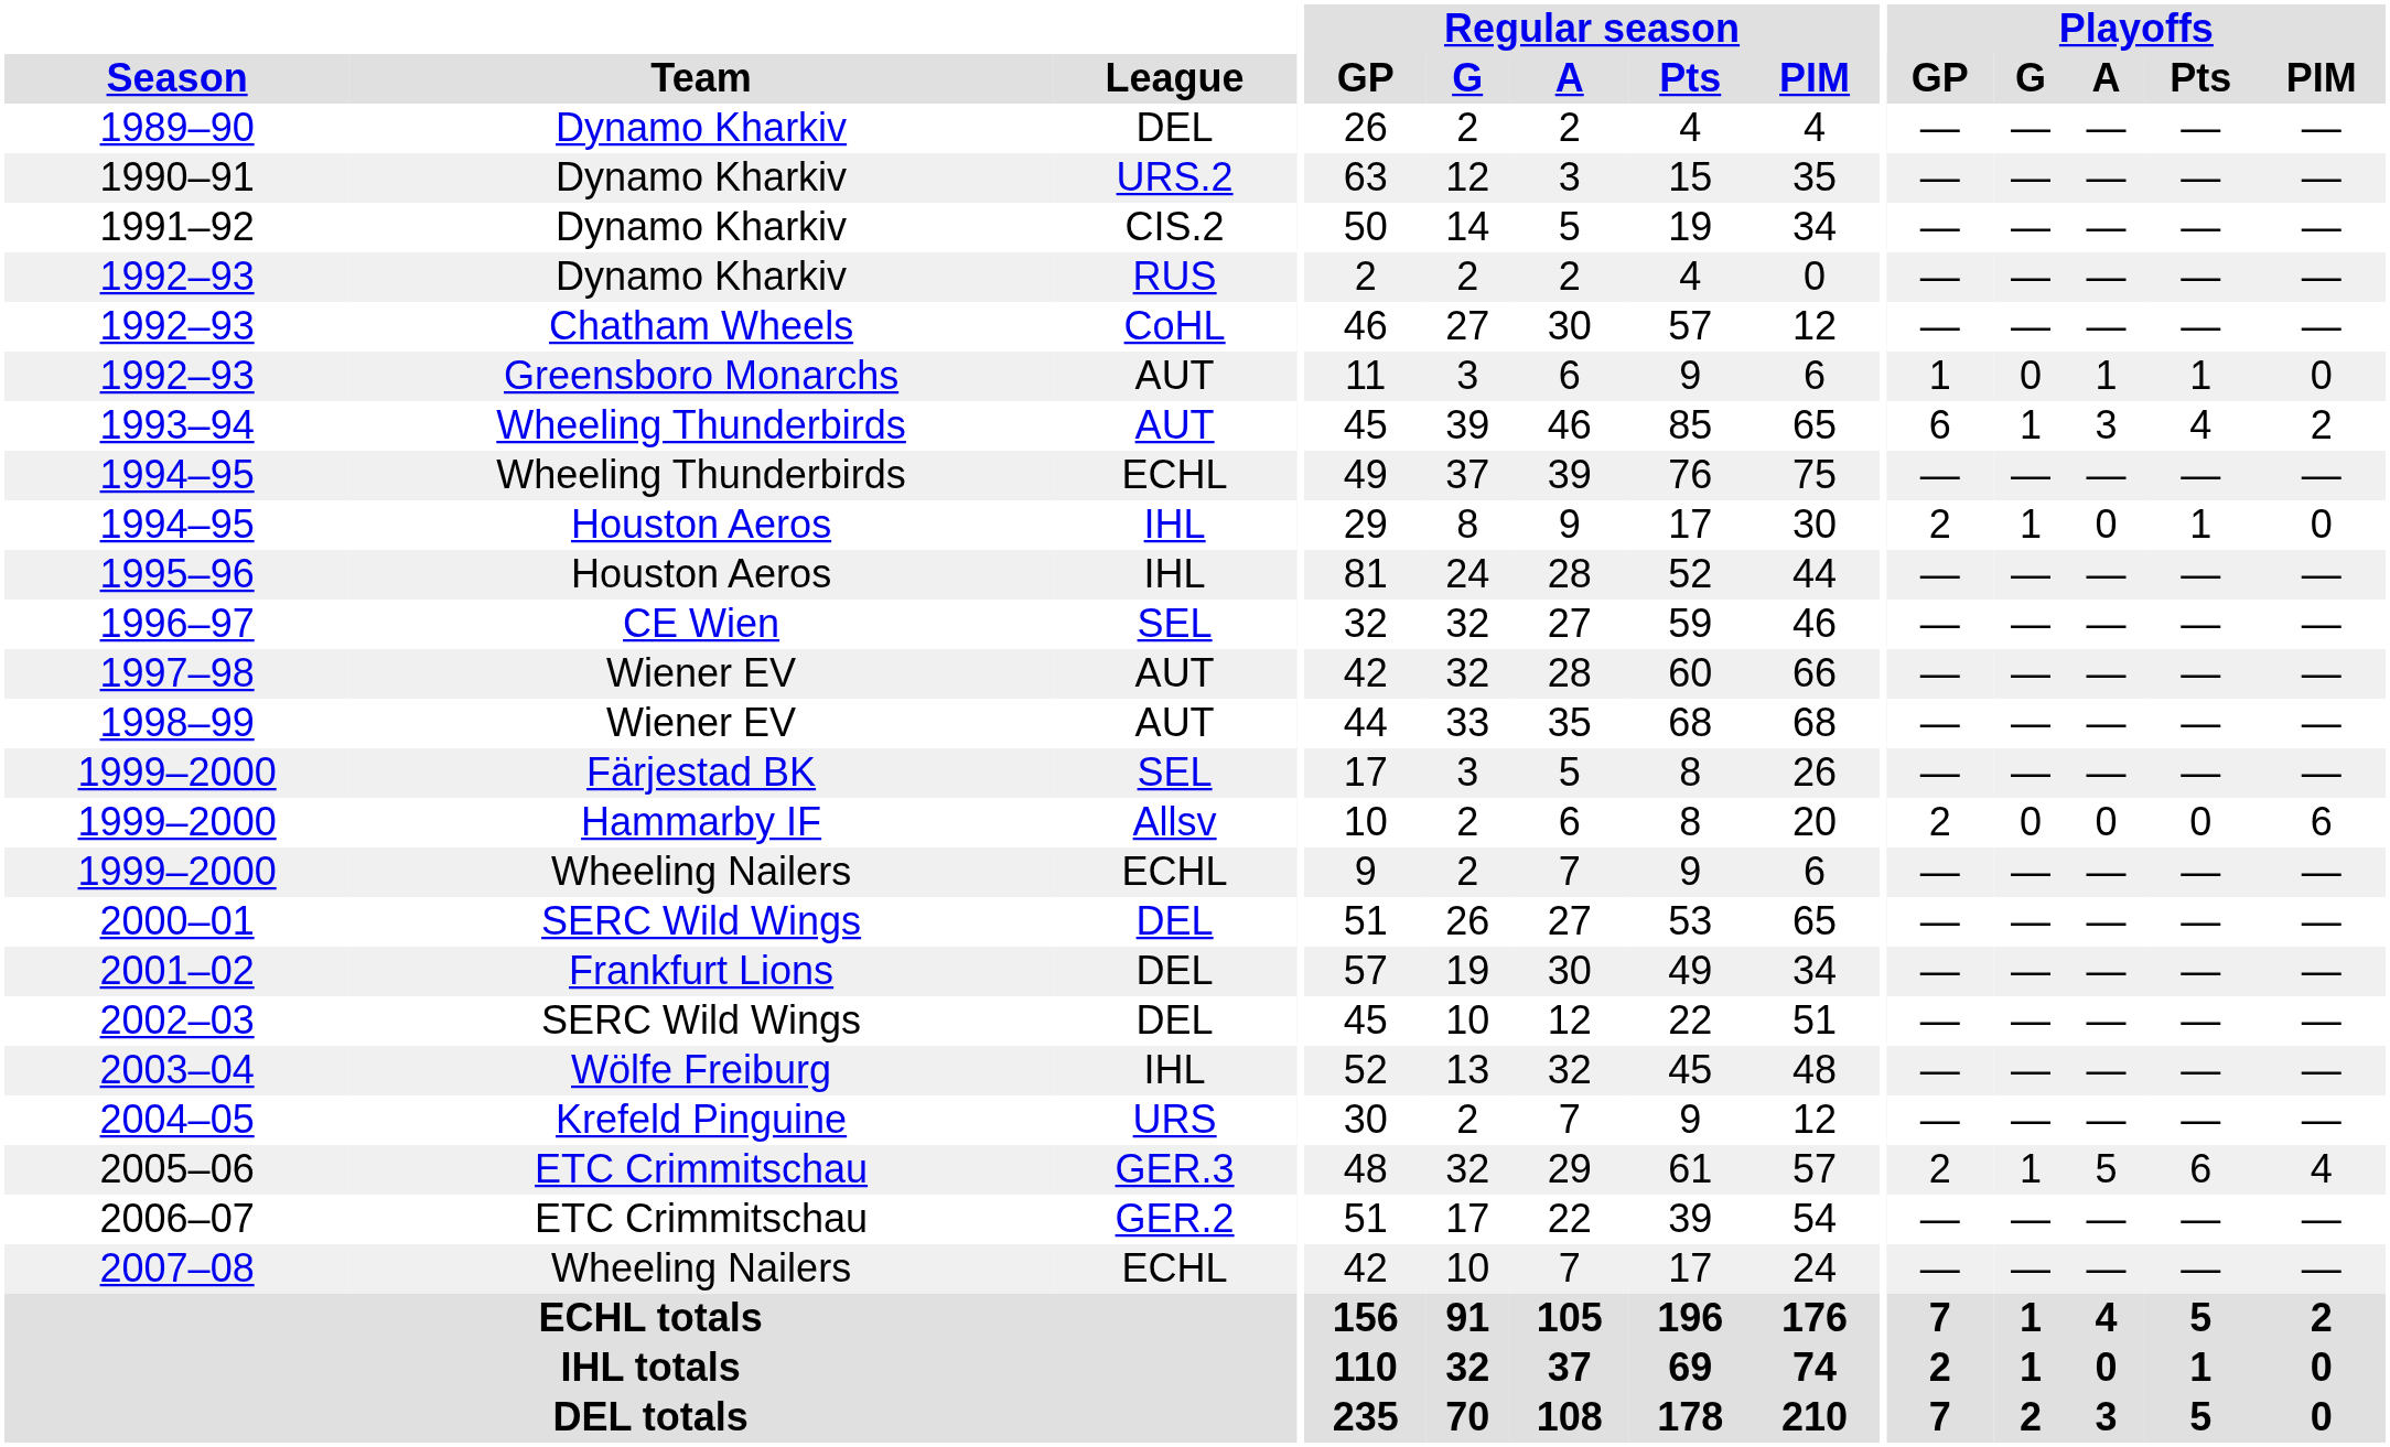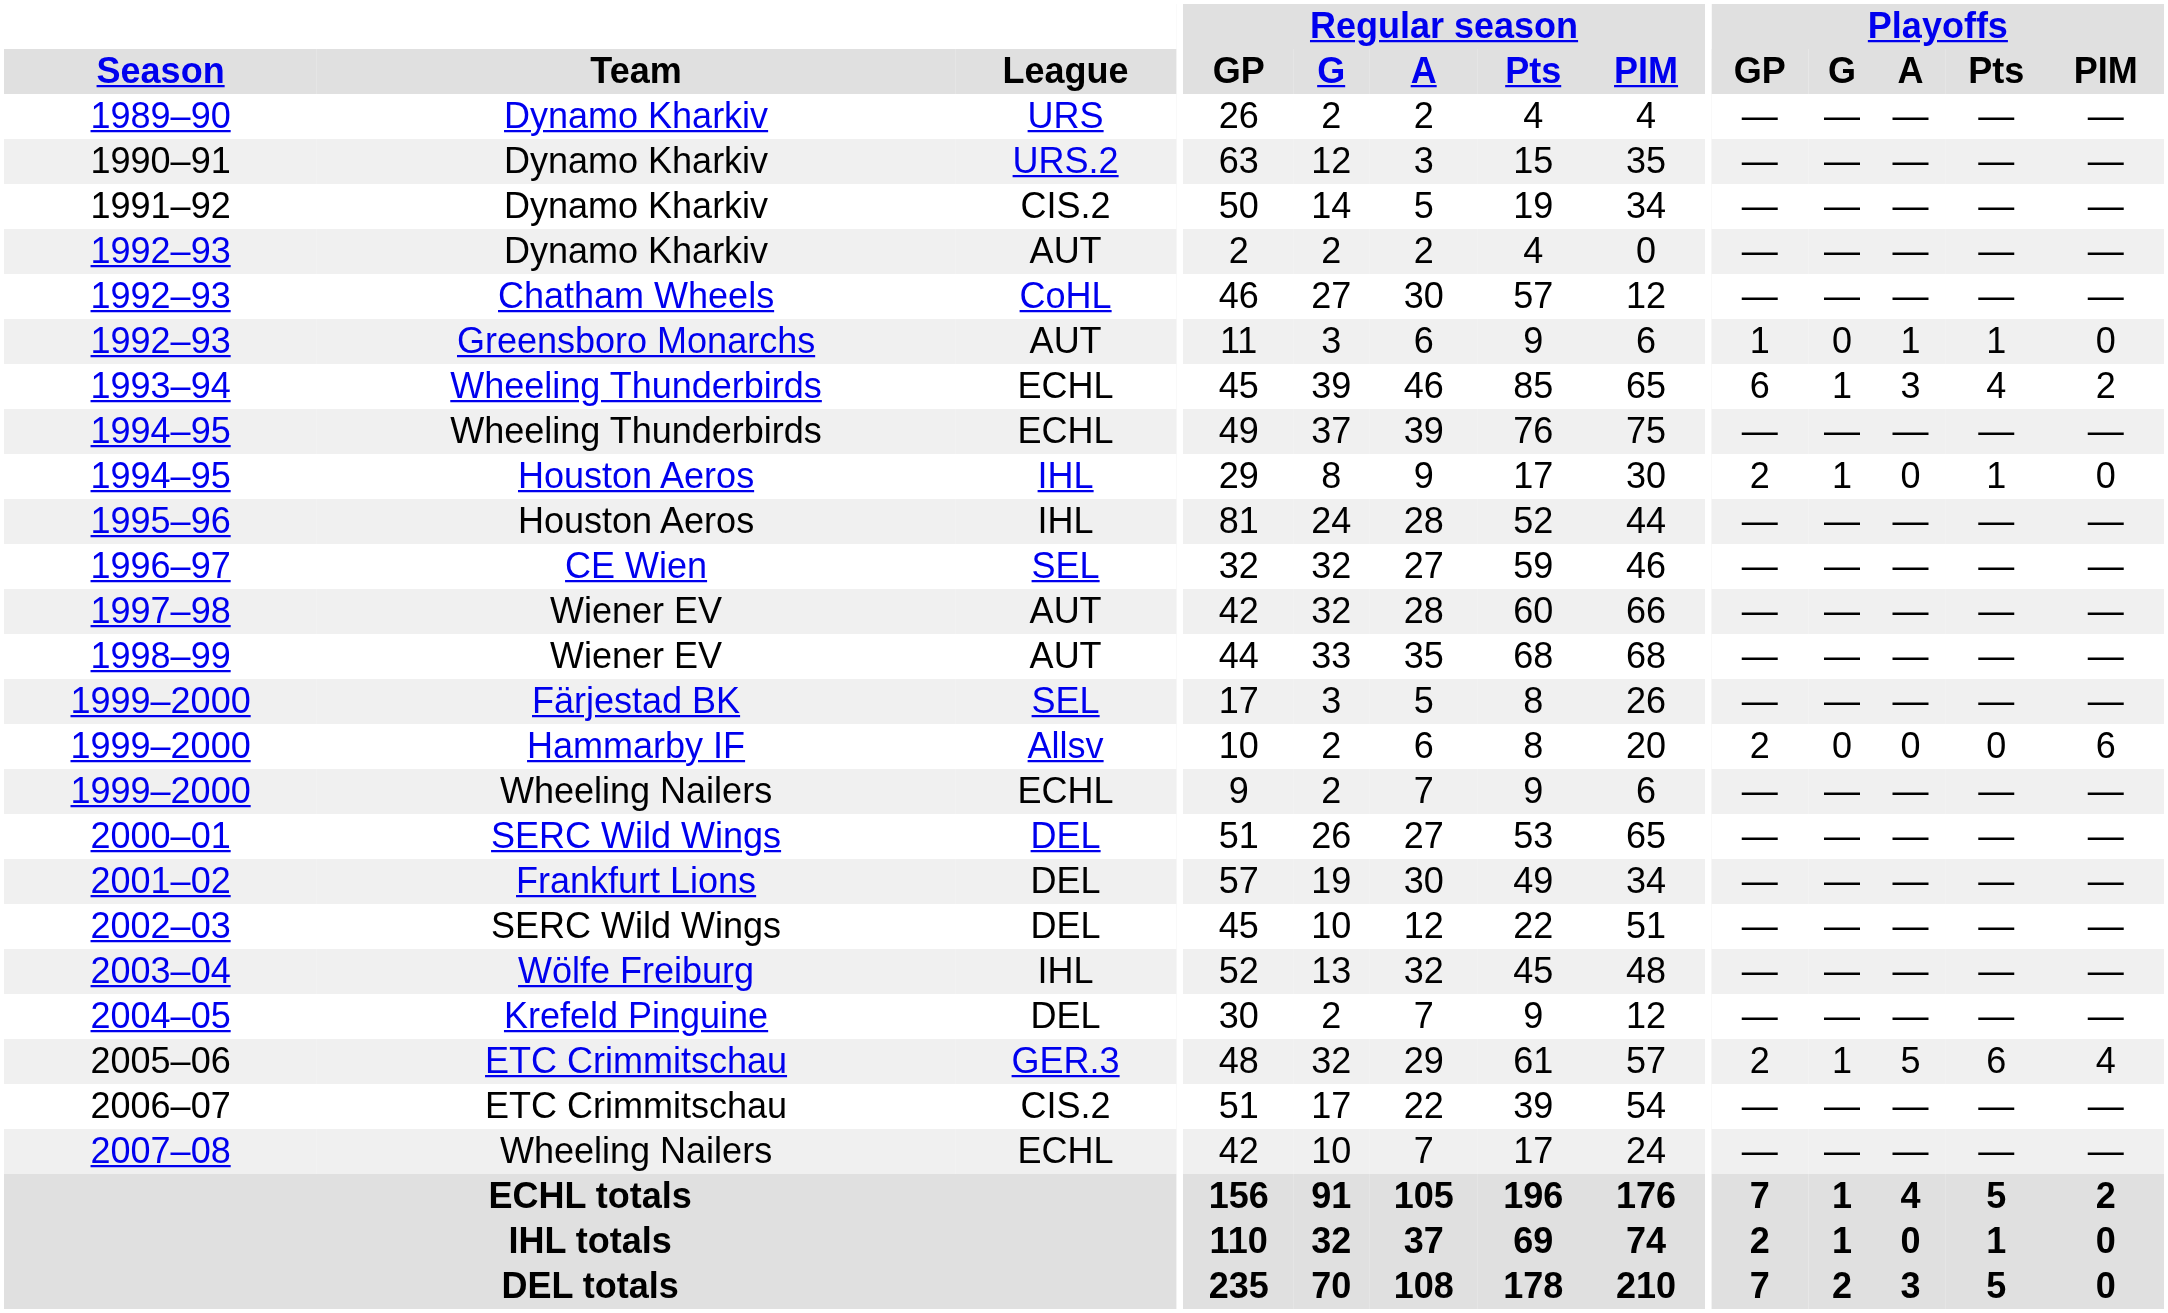1989–90 | League: DEL -> URS
1992–93 / Dynamo Kharkiv | League: RUS -> AUT
1993–94 | League: AUT -> ECHL
2004–05 | League: URS -> DEL
2006–07 | League: GER.2 -> CIS.2
